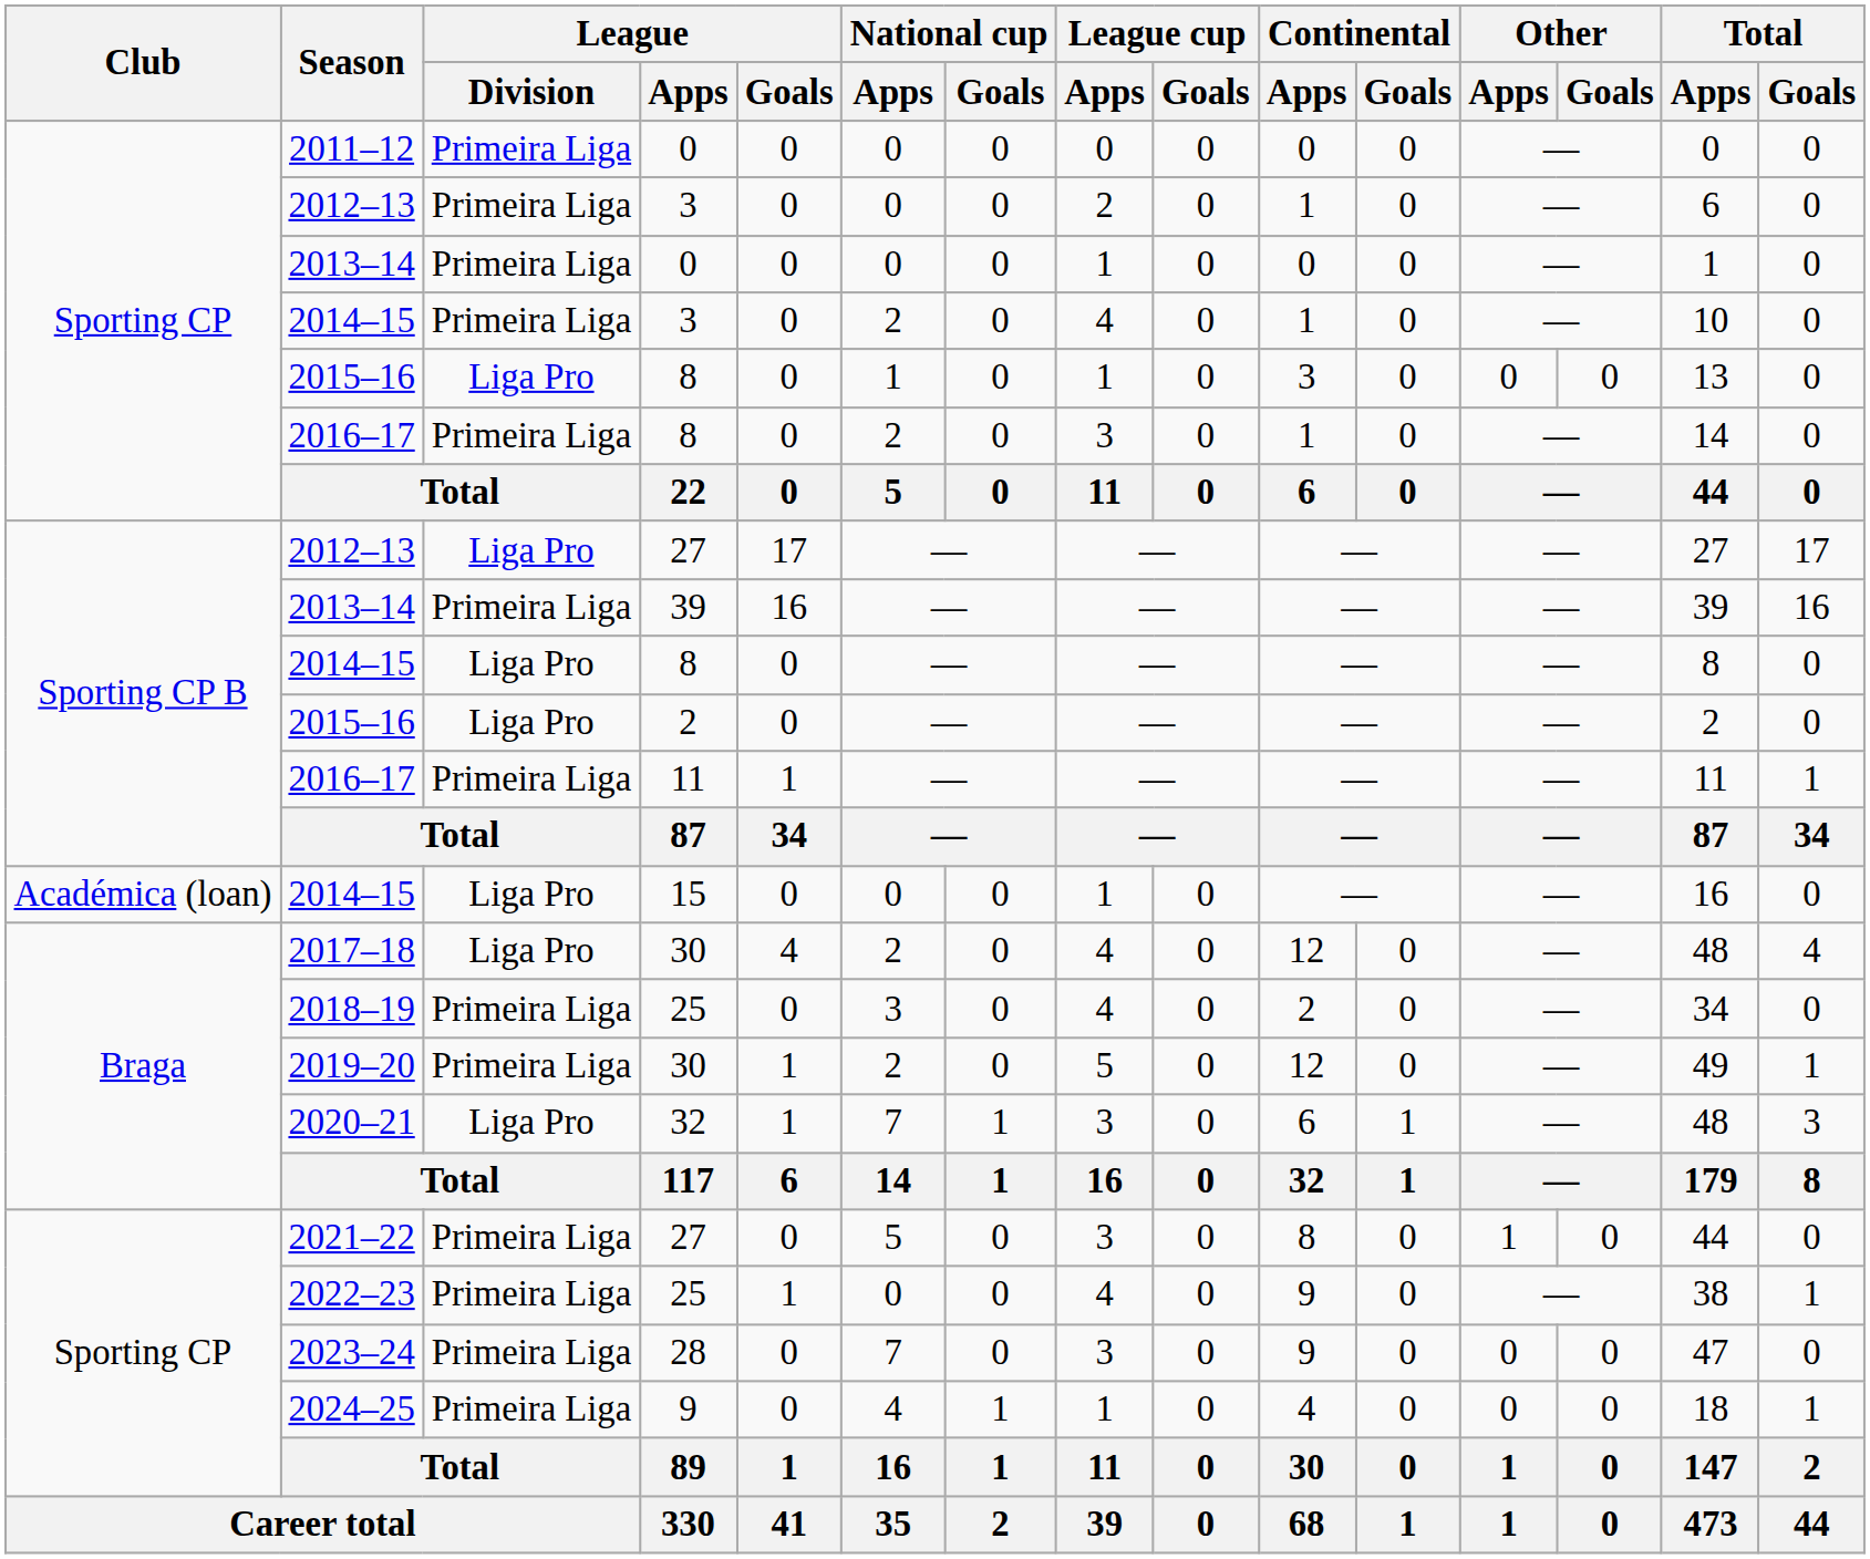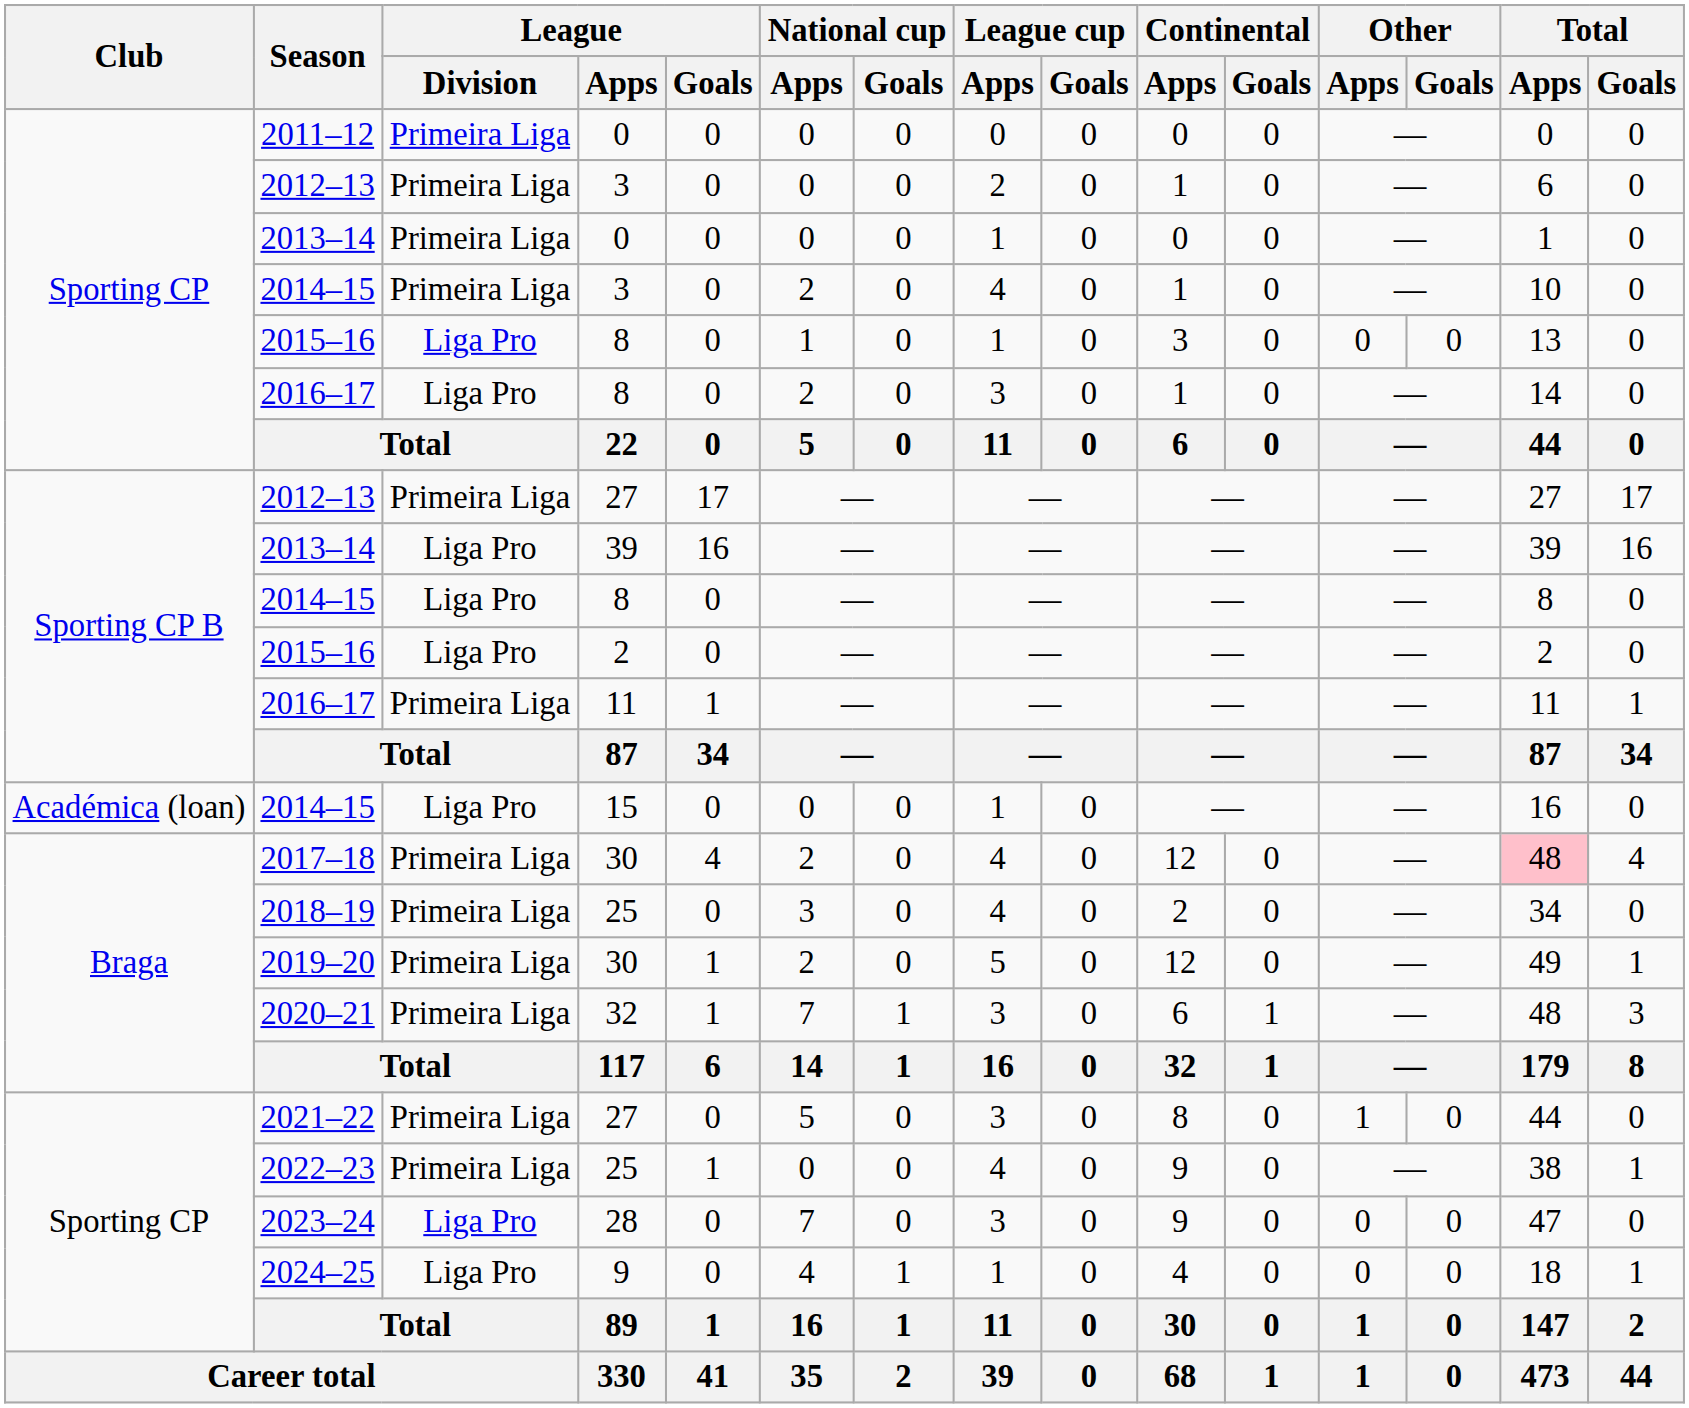2016–17 / 8 | League / Division: Primeira Liga -> Liga Pro
2012–13 / 27 | League / Division: Liga Pro -> Primeira Liga
2013–14 / 39 | League / Division: Primeira Liga -> Liga Pro
2017–18 | League / Division: Liga Pro -> Primeira Liga
2017–18 | Total / Apps: no background -> pink background
2020–21 | League / Division: Liga Pro -> Primeira Liga
2023–24 | League / Division: Primeira Liga -> Liga Pro
2024–25 | League / Division: Primeira Liga -> Liga Pro
